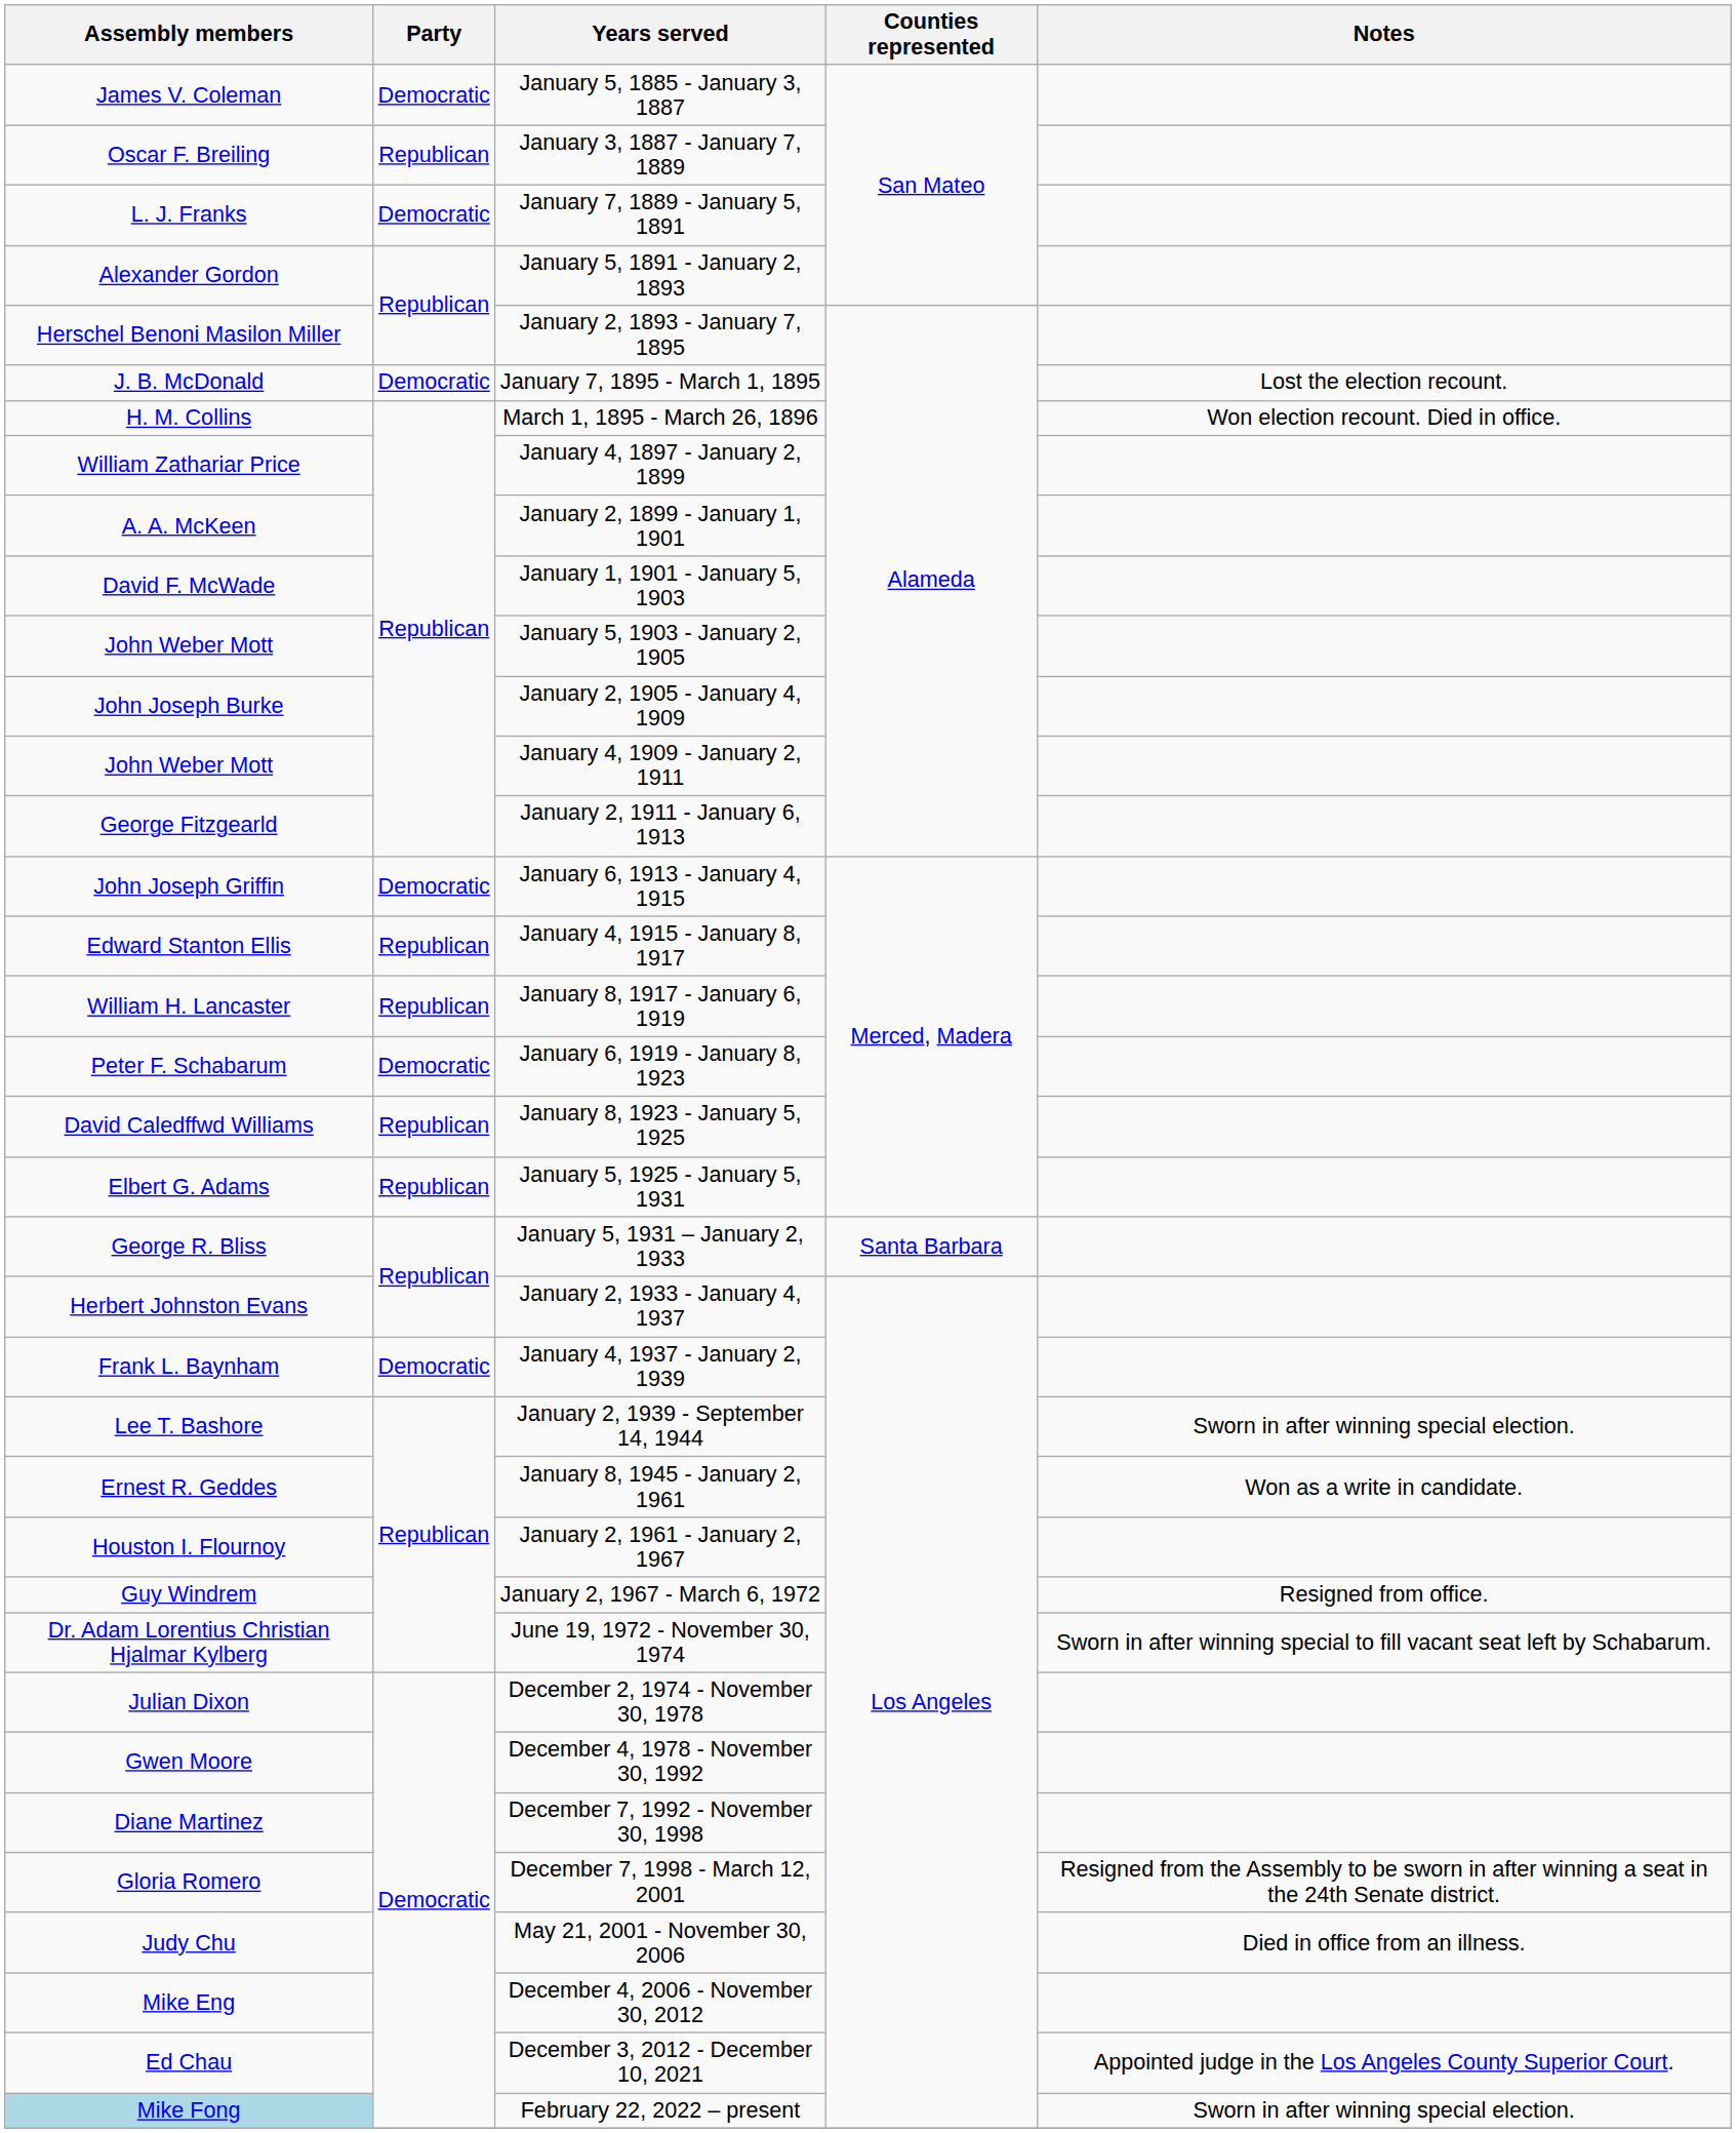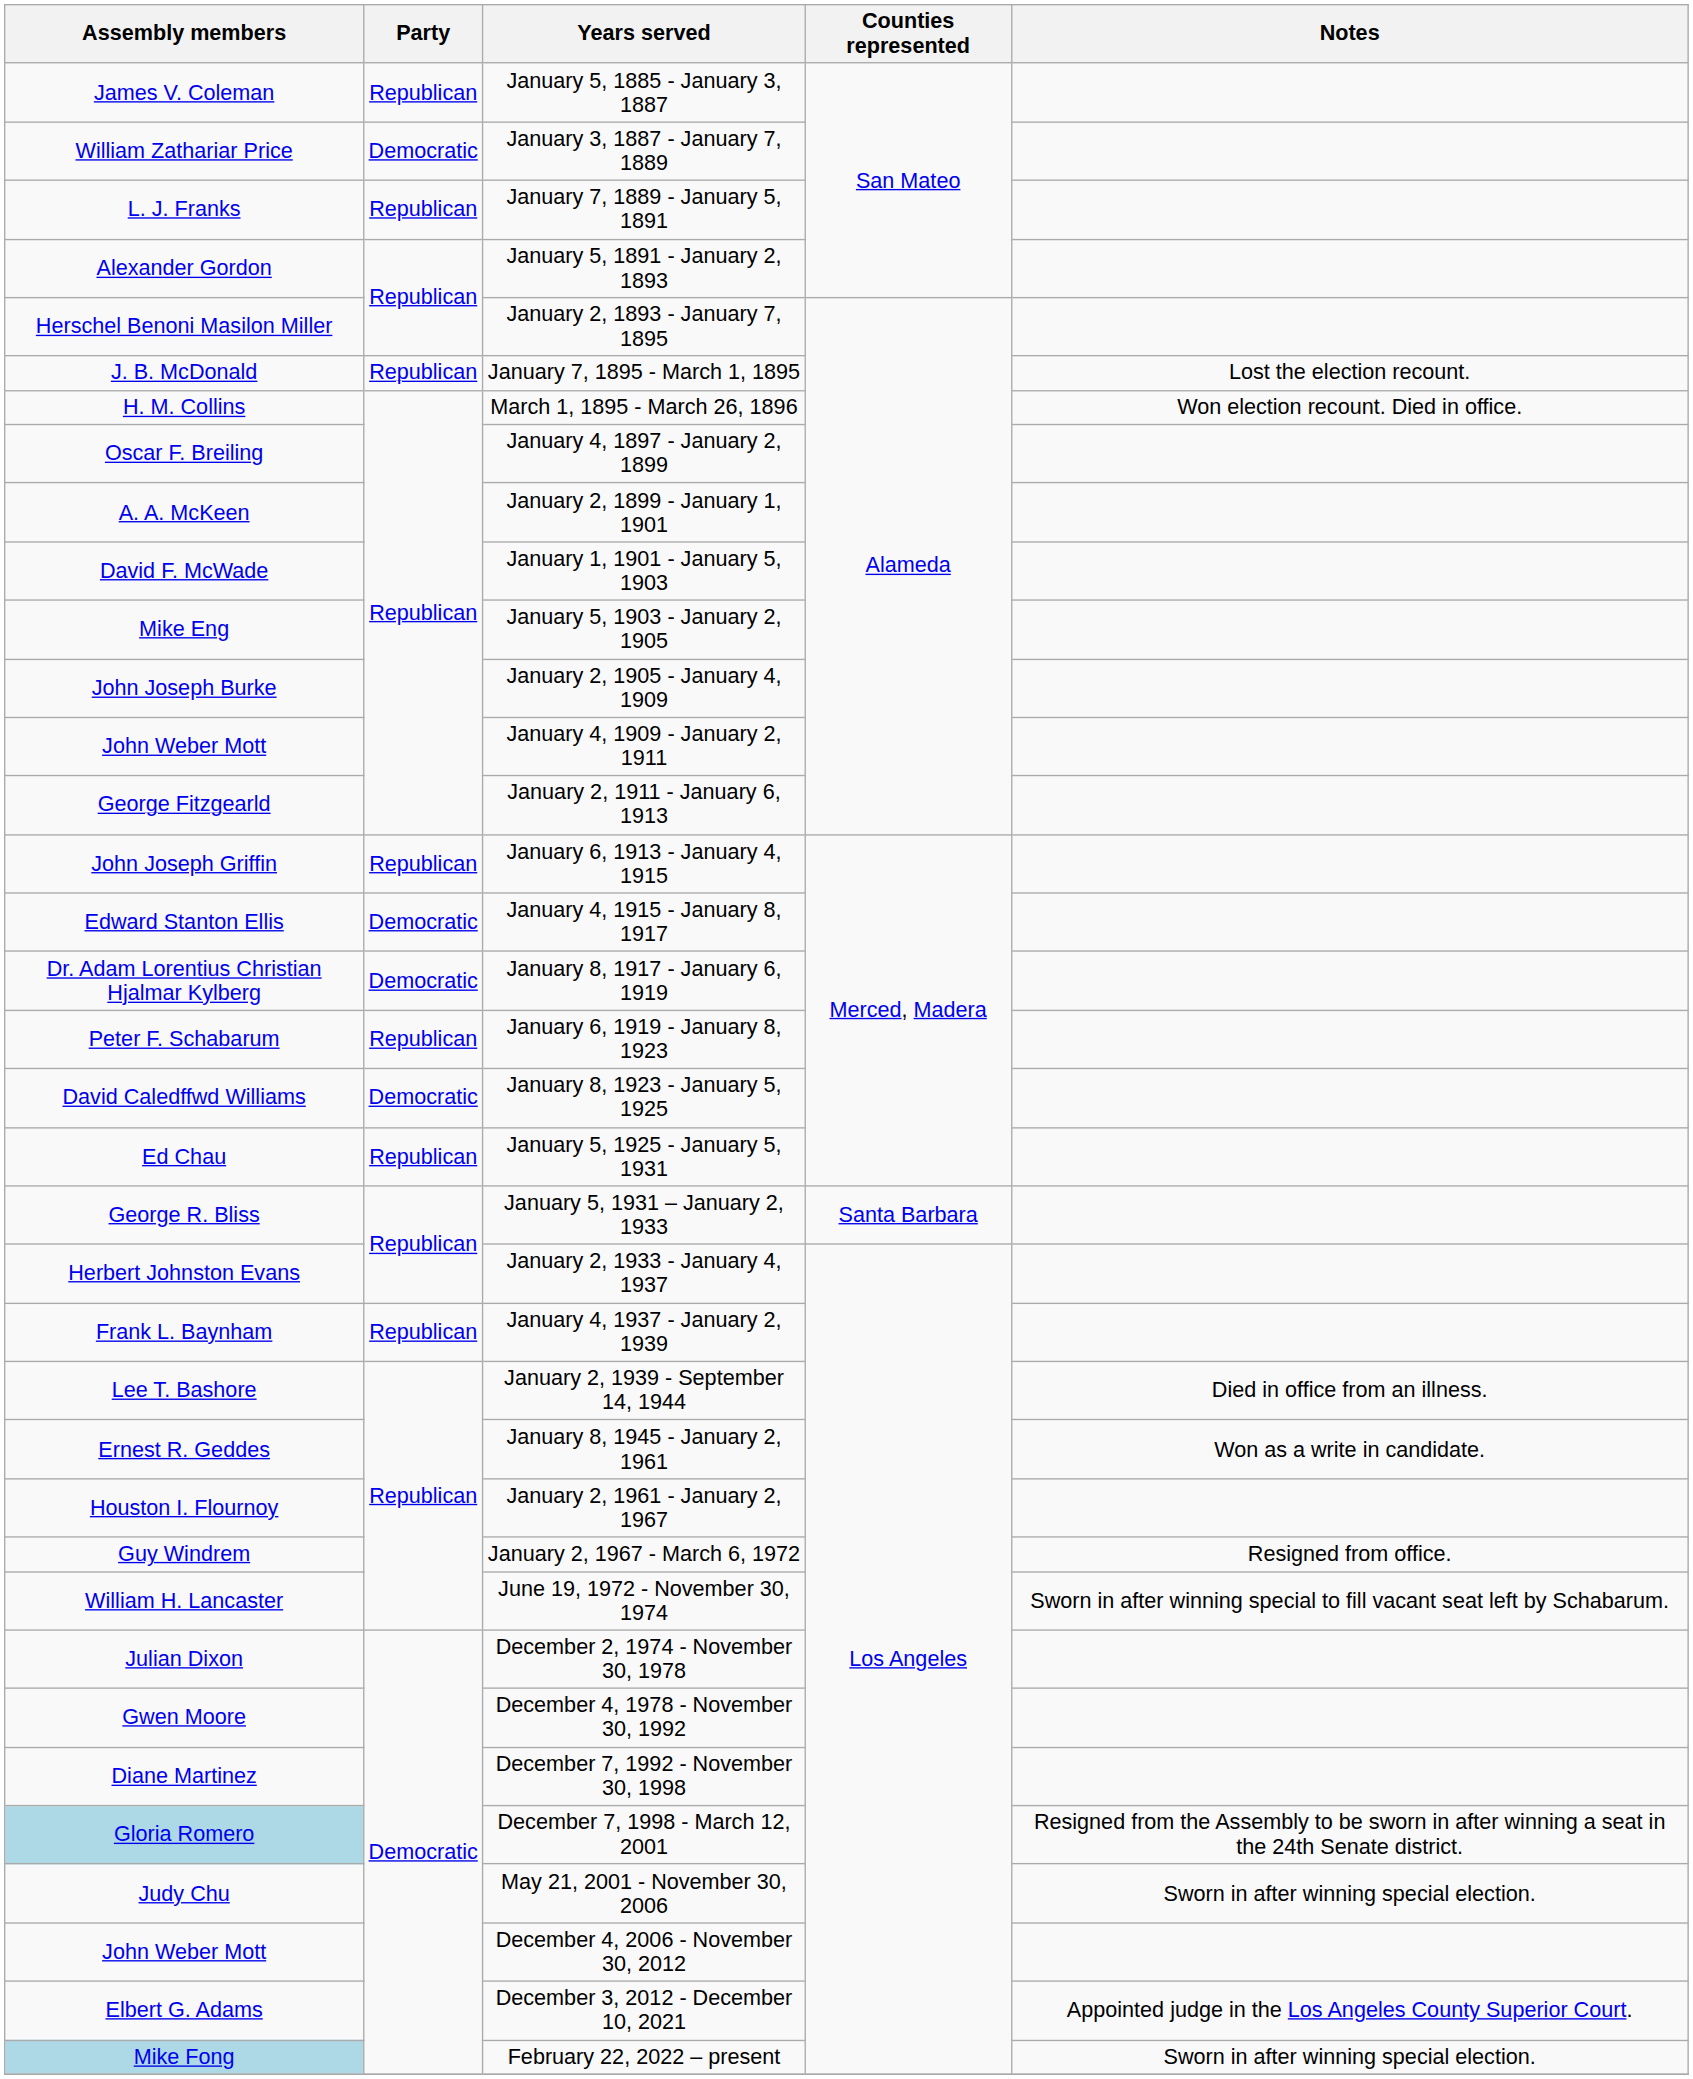January 5, 1885 - January 3, 1887 | Party: Democratic -> Republican
January 3, 1887 - January 7, 1889 | Assembly members: Oscar F. Breiling -> William Zathariar Price
January 3, 1887 - January 7, 1889 | Party: Republican -> Democratic
January 7, 1889 - January 5, 1891 | Party: Democratic -> Republican
January 7, 1895 - March 1, 1895 | Party: Democratic -> Republican
January 4, 1897 - January 2, 1899 | Assembly members: William Zathariar Price -> Oscar F. Breiling
January 5, 1903 - January 2, 1905 | Assembly members: John Weber Mott -> Mike Eng
January 6, 1913 - January 4, 1915 | Party: Democratic -> Republican
January 4, 1915 - January 8, 1917 | Party: Republican -> Democratic
January 8, 1917 - January 6, 1919 | Assembly members: William H. Lancaster -> Dr. Adam Lorentius Christian Hjalmar Kylberg
January 8, 1917 - January 6, 1919 | Party: Republican -> Democratic
January 6, 1919 - January 8, 1923 | Party: Democratic -> Republican
January 8, 1923 - January 5, 1925 | Party: Republican -> Democratic
January 5, 1925 - January 5, 1931 | Assembly members: Elbert G. Adams -> Ed Chau
January 4, 1937 - January 2, 1939 | Party: Democratic -> Republican
January 2, 1939 - September 14, 1944 | Notes: Sworn in after winning special election. -> Died in office from an illness.
June 19, 1972 - November 30, 1974 | Assembly members: Dr. Adam Lorentius Christian Hjalmar Kylberg -> William H. Lancaster
December 7, 1998 - March 12, 2001 | Assembly members: no background -> lightblue background
May 21, 2001 - November 30, 2006 | Notes: Died in office from an illness. -> Sworn in after winning special election.
December 4, 2006 - November 30, 2012 | Assembly members: Mike Eng -> John Weber Mott
December 3, 2012 - December 10, 2021 | Assembly members: Ed Chau -> Elbert G. Adams
